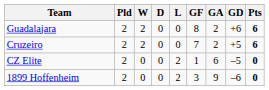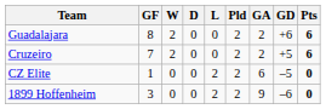columns swapped: Pld <-> GF
